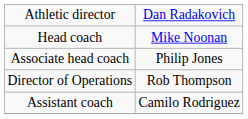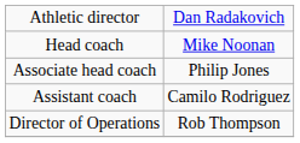rows swapped: Assistant coach <-> Director of Operations
